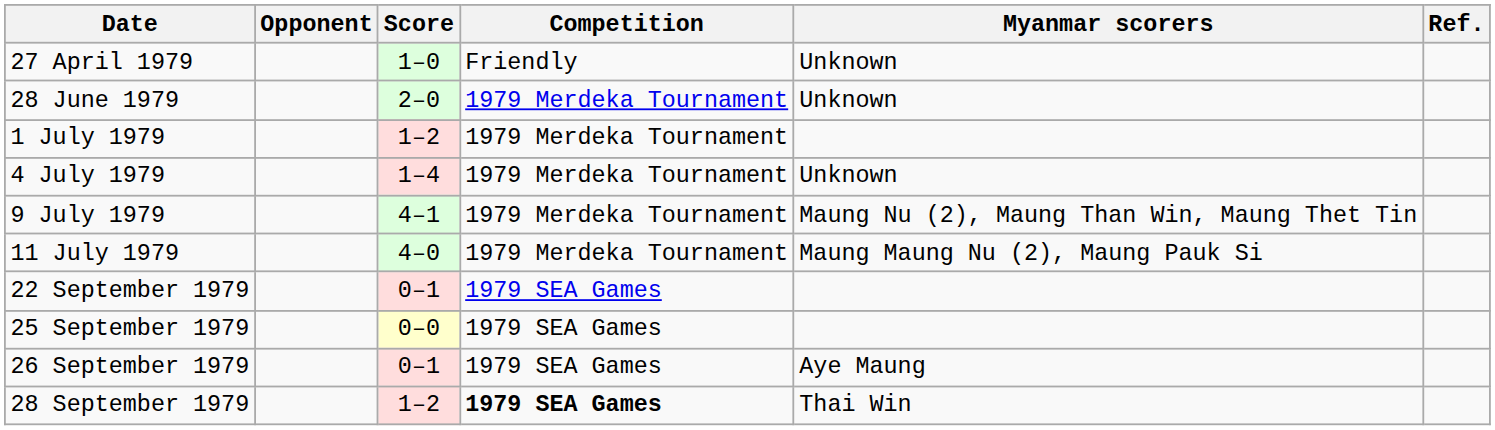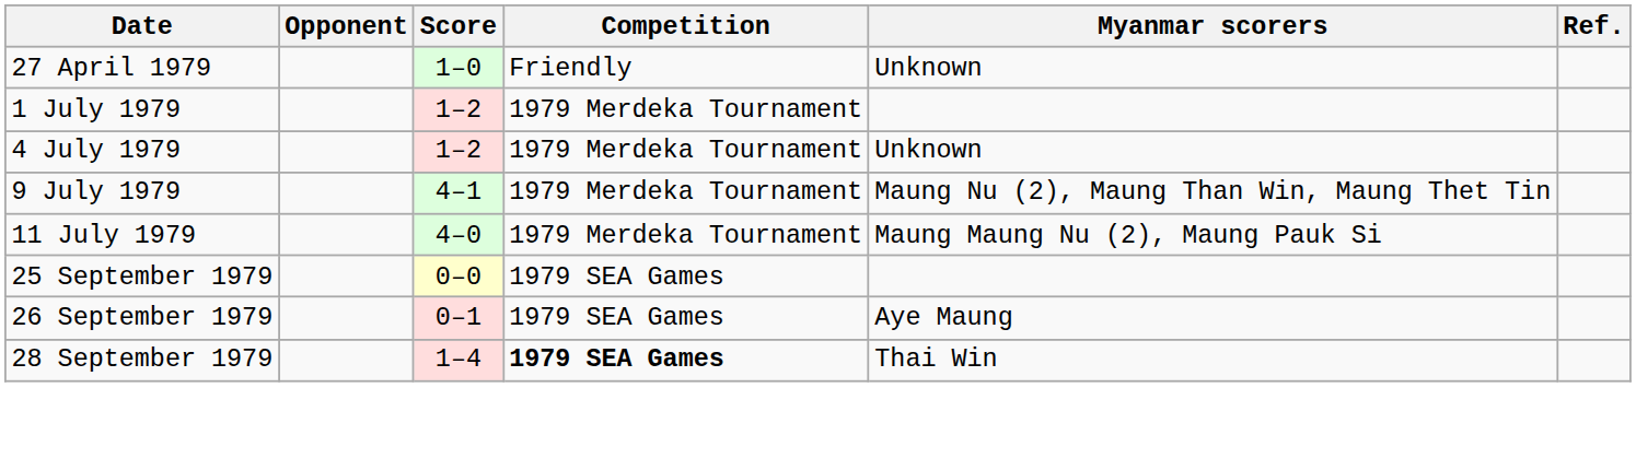- row: 28 June 1979 | 2–0 | 1979 Merdeka Tournament | Unknown
4 July 1979 | Score: 1–4 -> 1–2
- row: 22 September 1979 | 0–1 | 1979 SEA Games
28 September 1979 | Score: 1–2 -> 1–4
